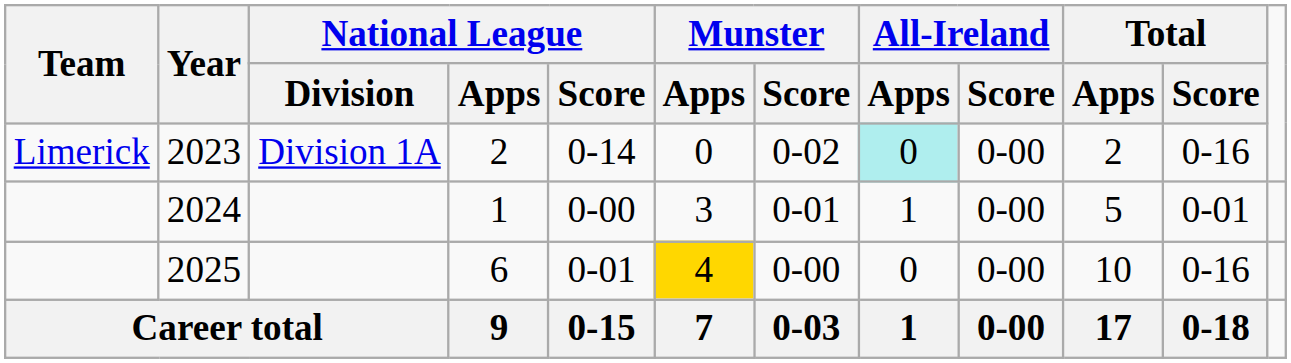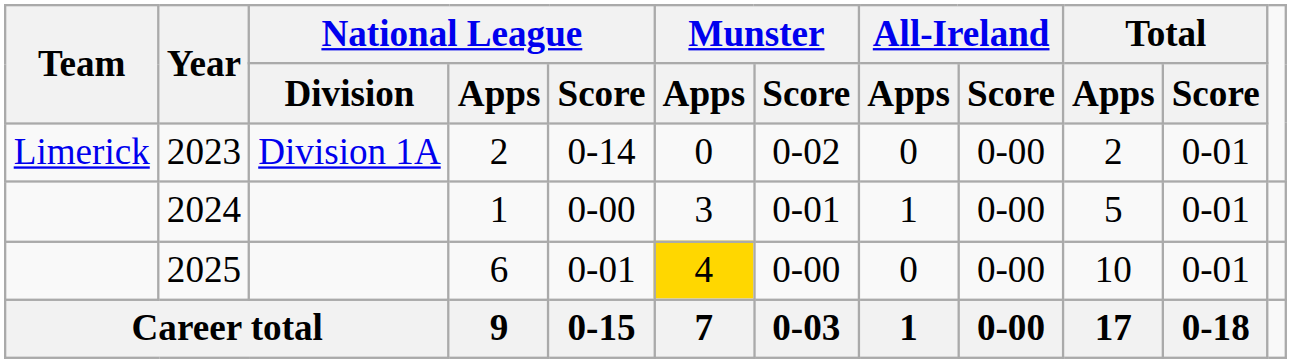2023 | All-Ireland / Apps: paleturquoise background -> no background
2023 | Total / Score: 0-16 -> 0-01
2025 | Total / Score: 0-16 -> 0-01
